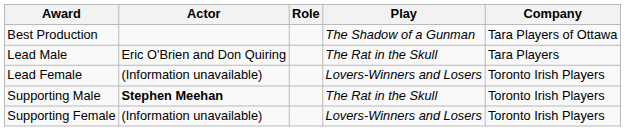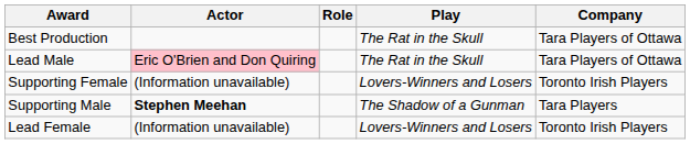Best Production | Play: The Shadow of a Gunman -> The Rat in the Skull
Lead Male | Actor: no background -> pink background
Lead Male | Company: Tara Players -> Tara Players of Ottawa
rows swapped: Lead Female <-> Supporting Female
Supporting Male | Play: The Rat in the Skull -> The Shadow of a Gunman
Supporting Male | Company: Toronto Irish Players -> Tara Players
